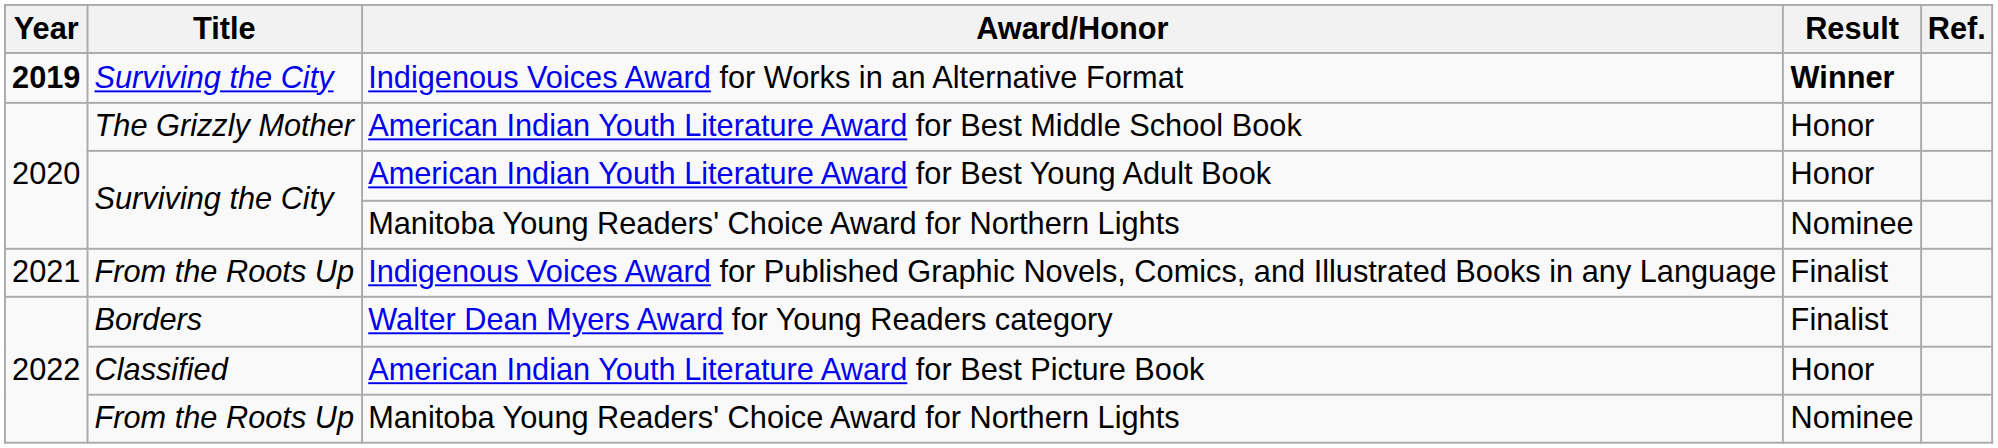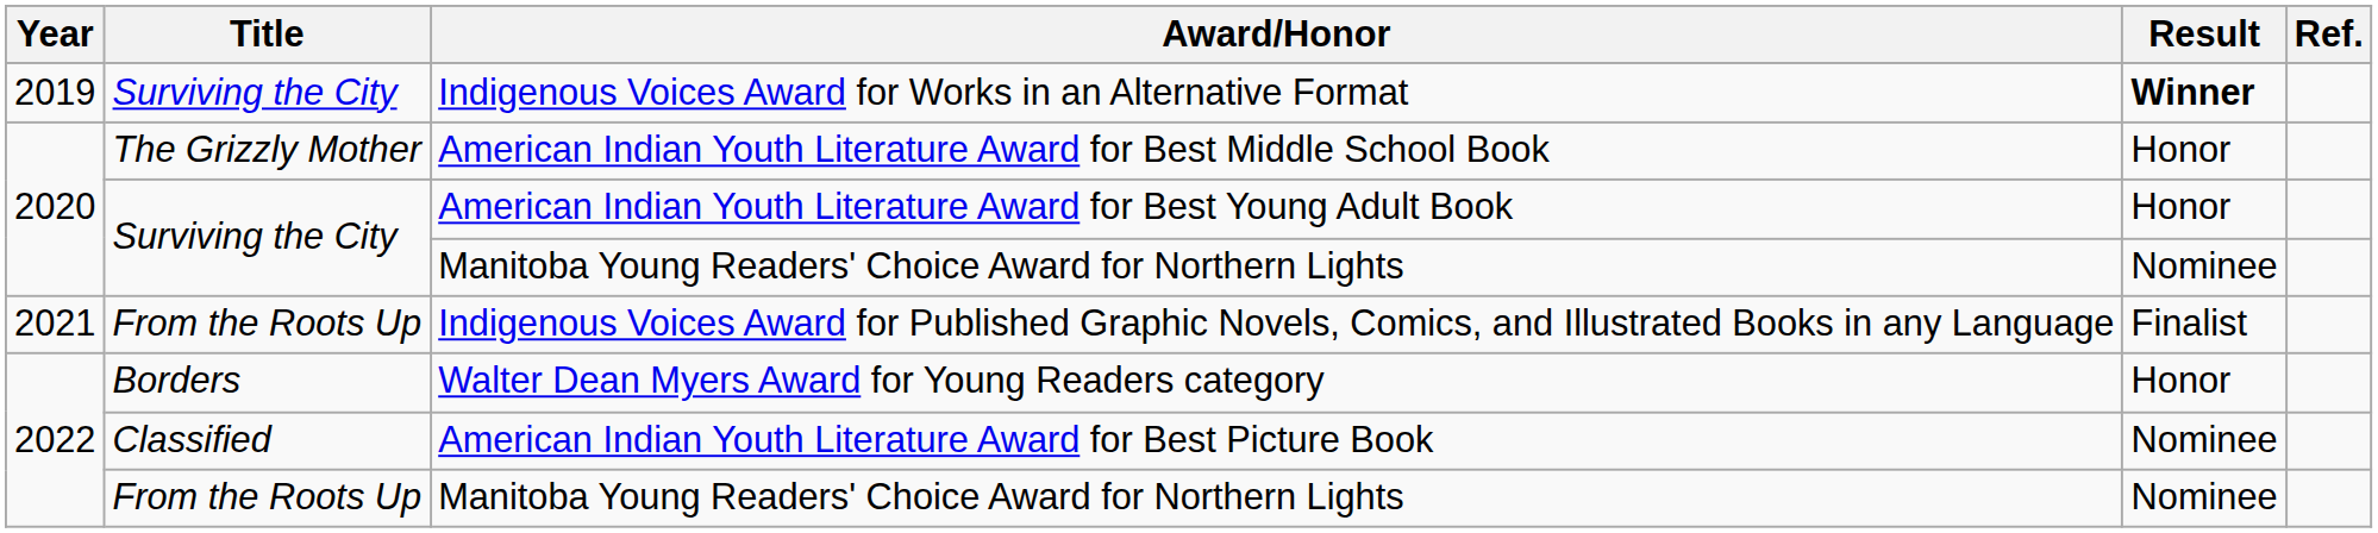Indigenous Voices Award for Works in an Alternative Format | Year: bold -> normal
Walter Dean Myers Award for Young Readers category | Result: Finalist -> Honor
American Indian Youth Literature Award for Best Picture Book | Result: Honor -> Nominee
